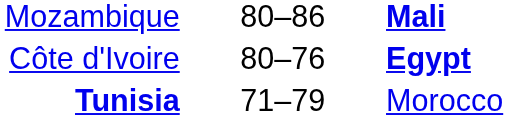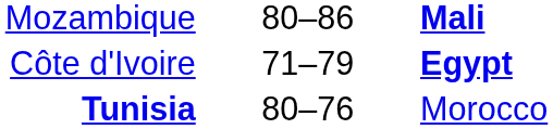Côte d'Ivoire | column 2: 80–76 -> 71–79
Tunisia | column 2: 71–79 -> 80–76
